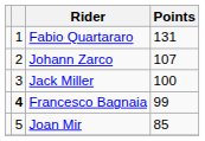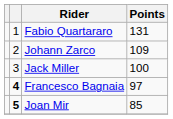Johann Zarco | Points: 107 -> 109
Francesco Bagnaia | Points: 99 -> 97
Joan Mir | column 2: normal -> bold
